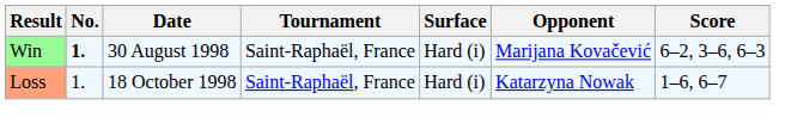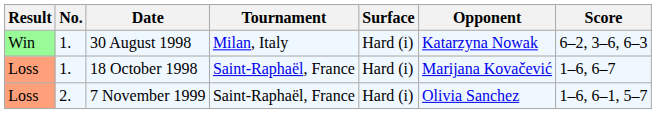30 August 1998 | No.: bold -> normal
30 August 1998 | Tournament: Saint-Raphaël, France -> Milan, Italy
30 August 1998 | Opponent: Marijana Kovačević -> Katarzyna Nowak
18 October 1998 | Opponent: Katarzyna Nowak -> Marijana Kovačević
+ row: Loss | 2. | 7 November 1999 | Saint-Raphaël, France | Hard (i) | Olivia Sanchez | 1–6, 6–1, 5–7
